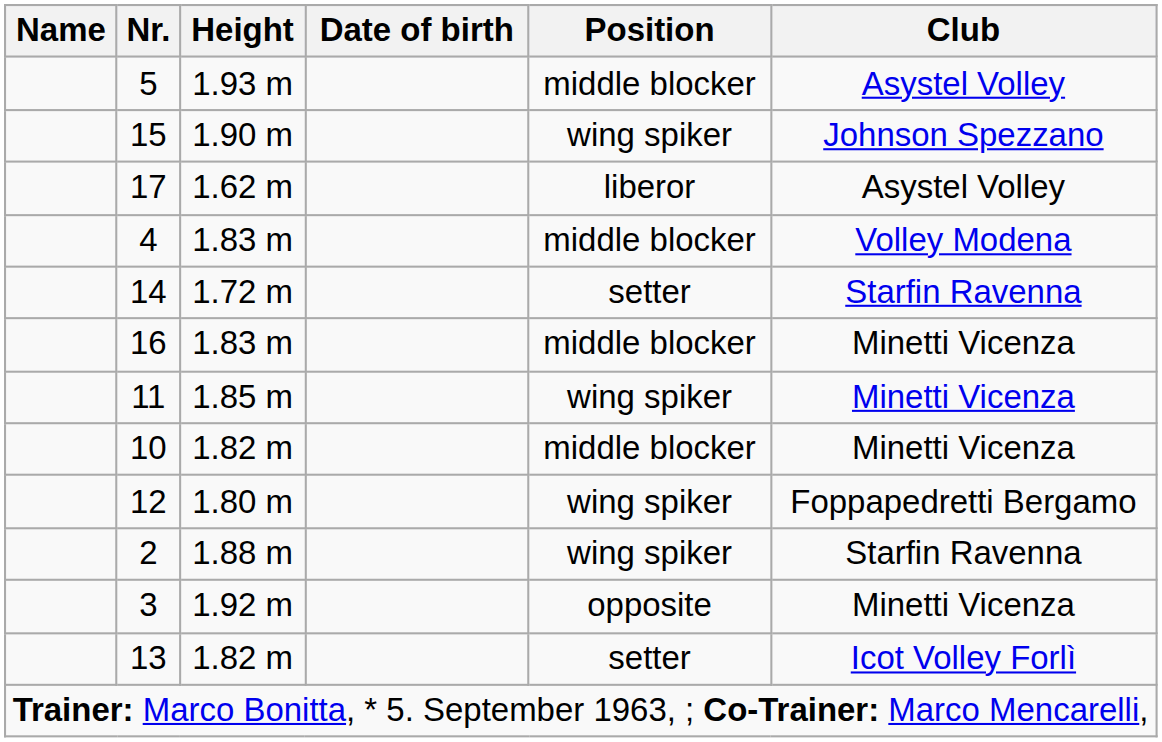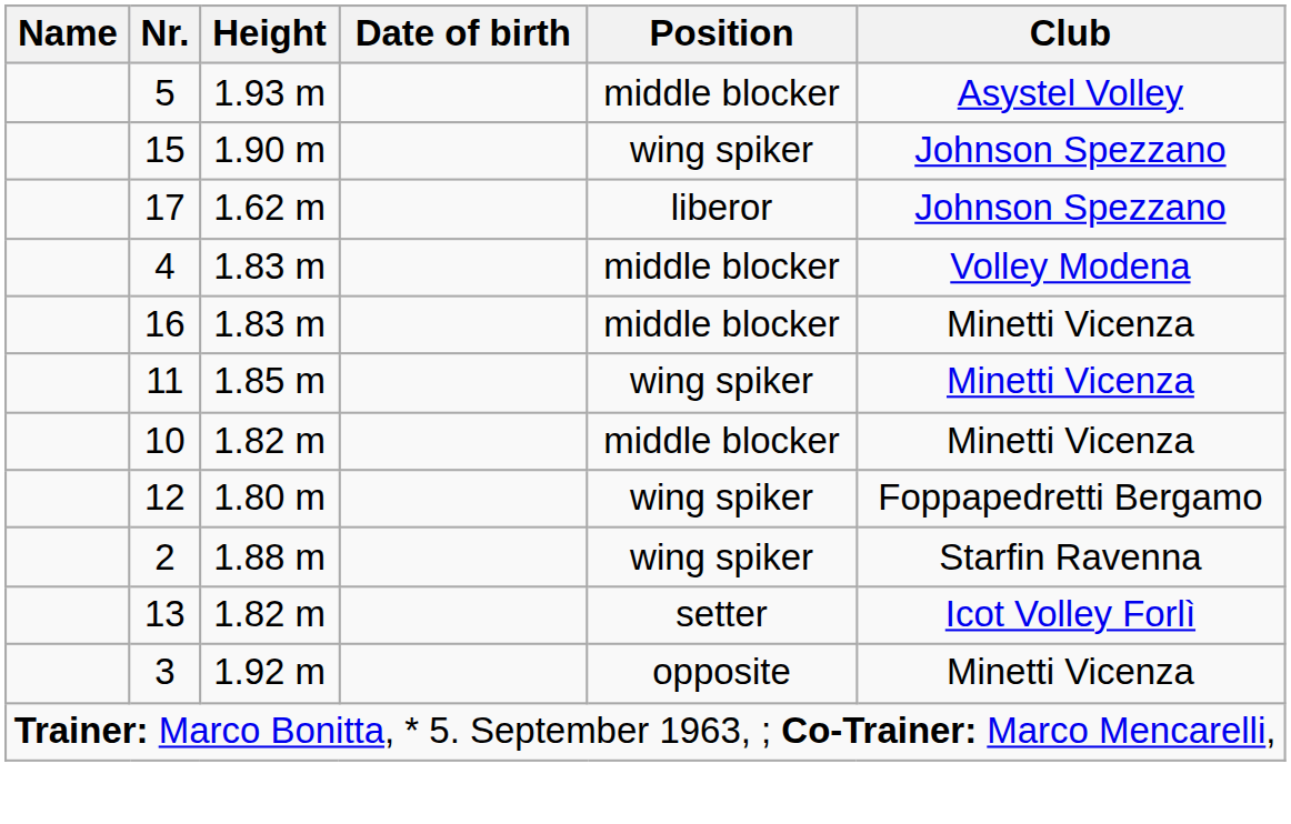17 | Club: Asystel Volley -> Johnson Spezzano
- row: 14 | 1.72 m | setter | Starfin Ravenna
rows swapped: 13 <-> 3
